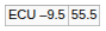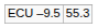ECU –9.5 | column 2: 55.5 -> 55.3
